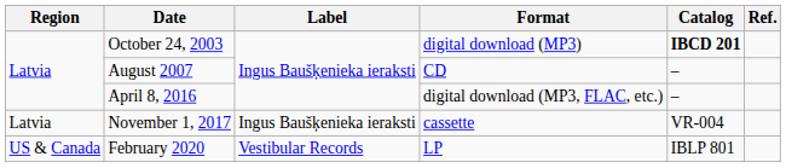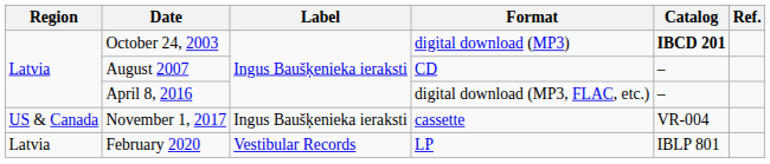November 1, 2017 | Region: Latvia -> US & Canada
February 2020 | Region: US & Canada -> Latvia
